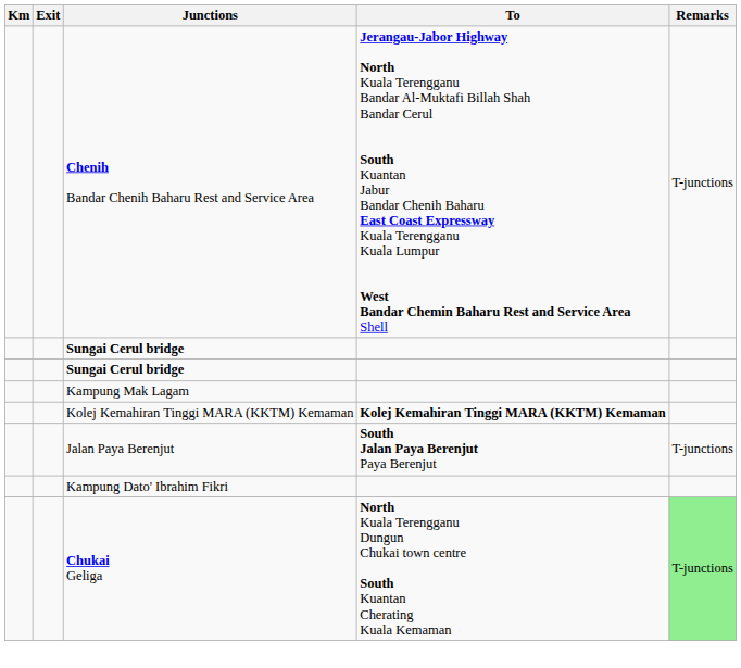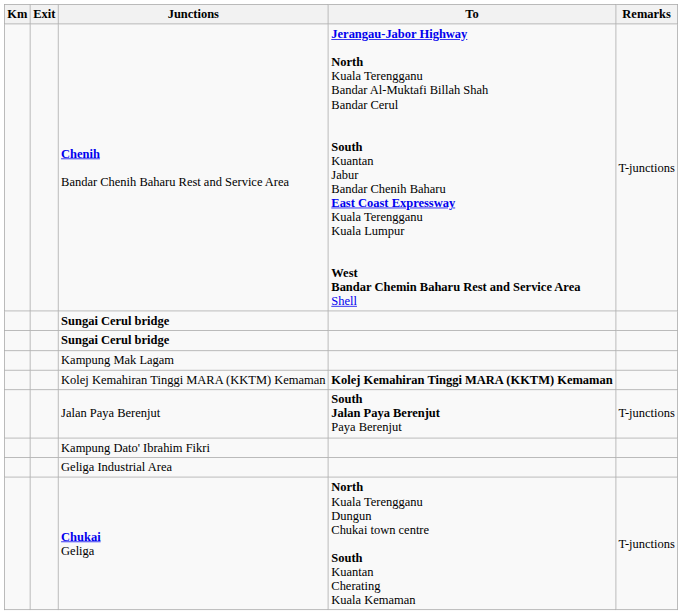+ row: Geliga Industrial Area
Chukai Geliga | Remarks: lightgreen background -> no background
